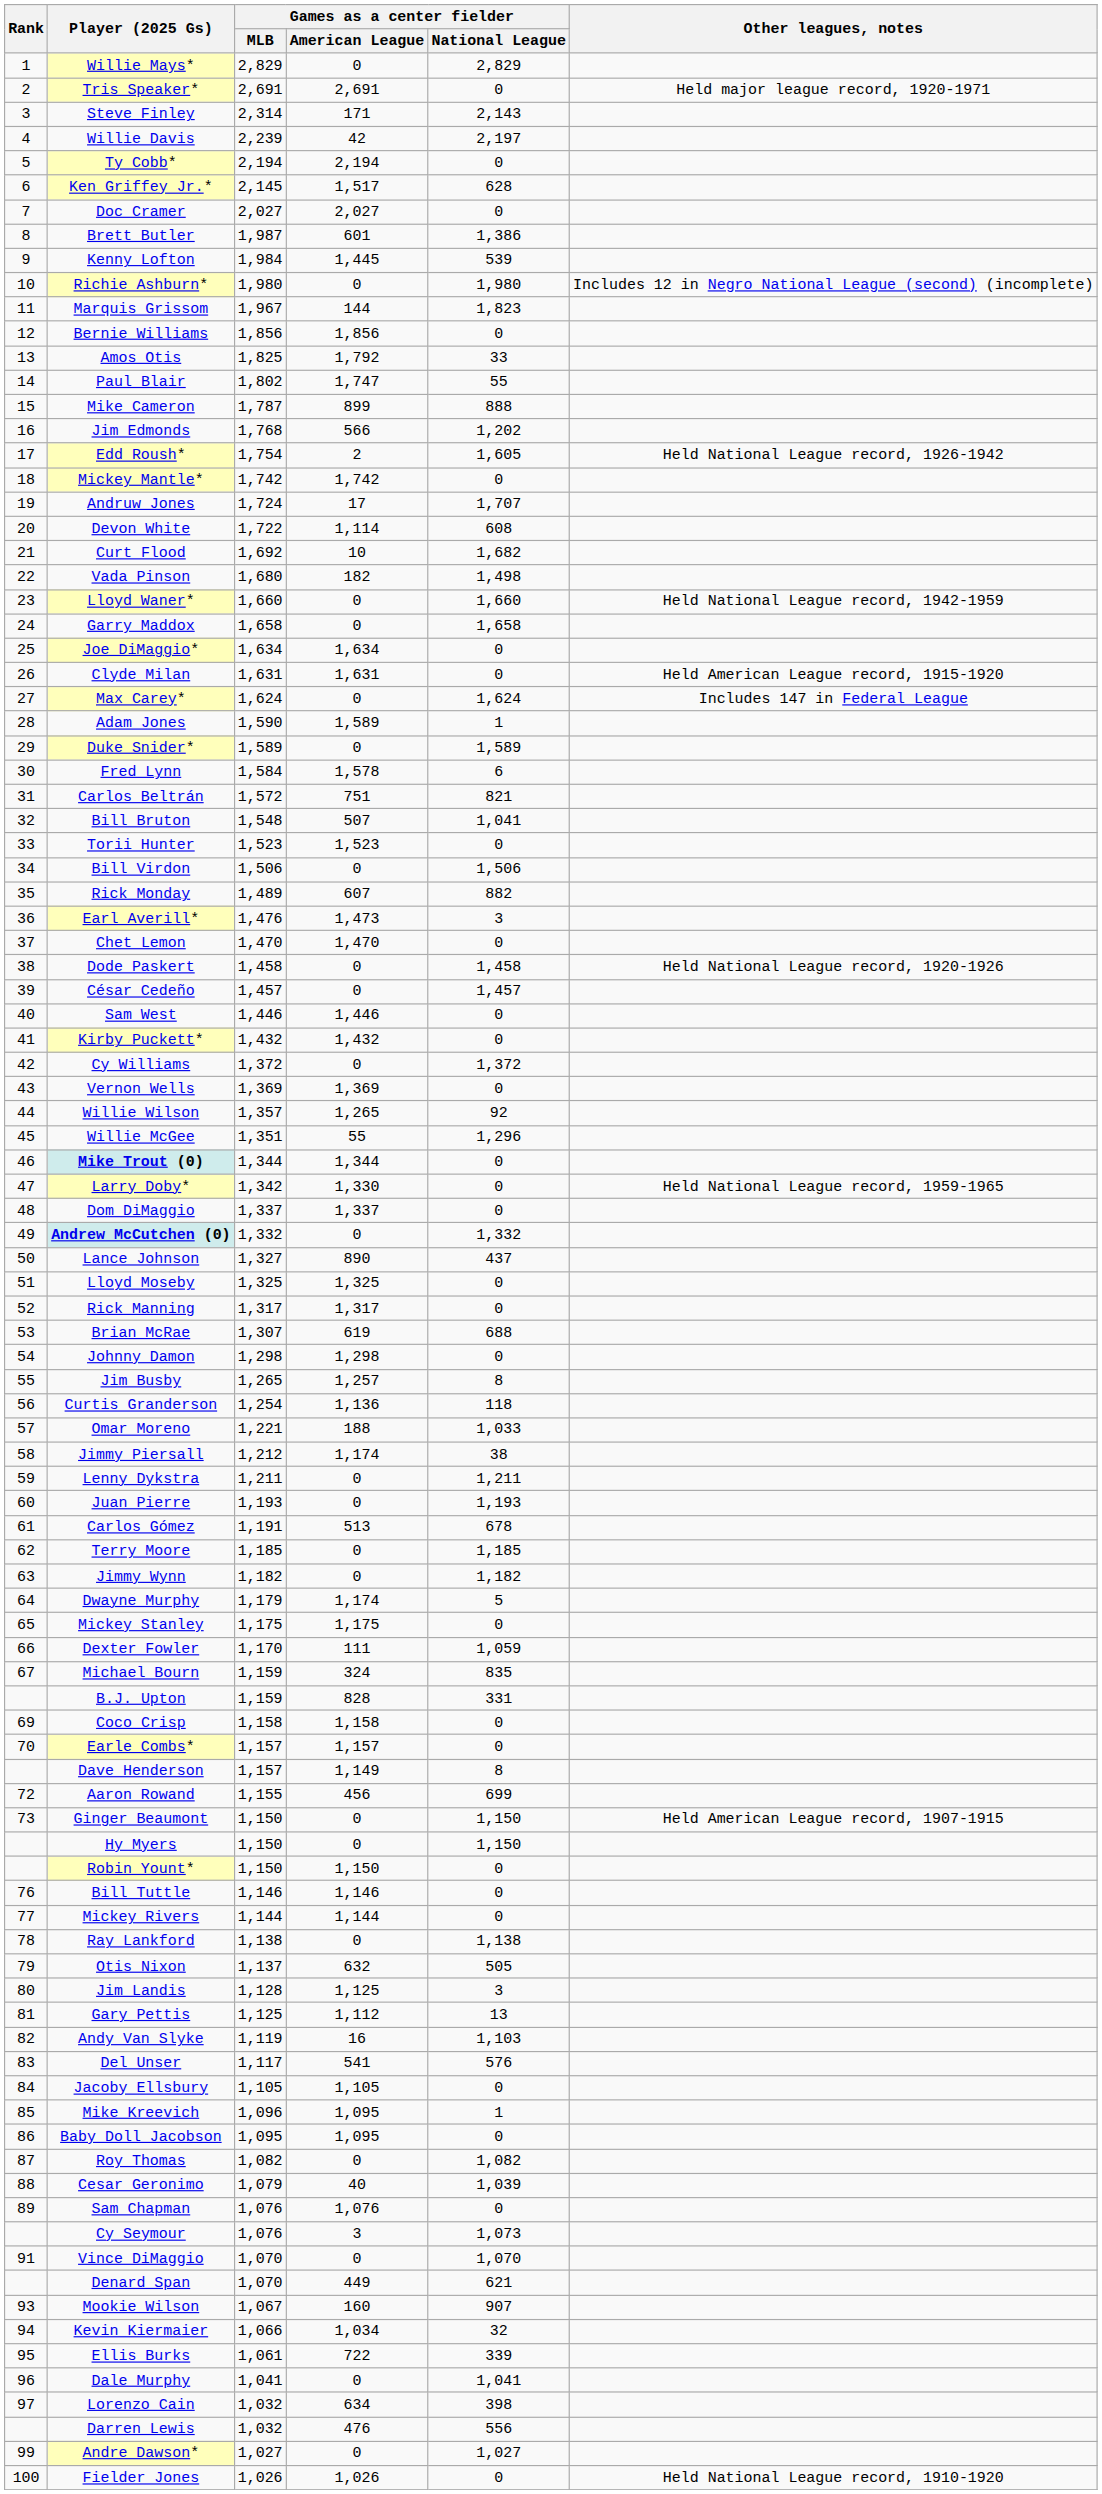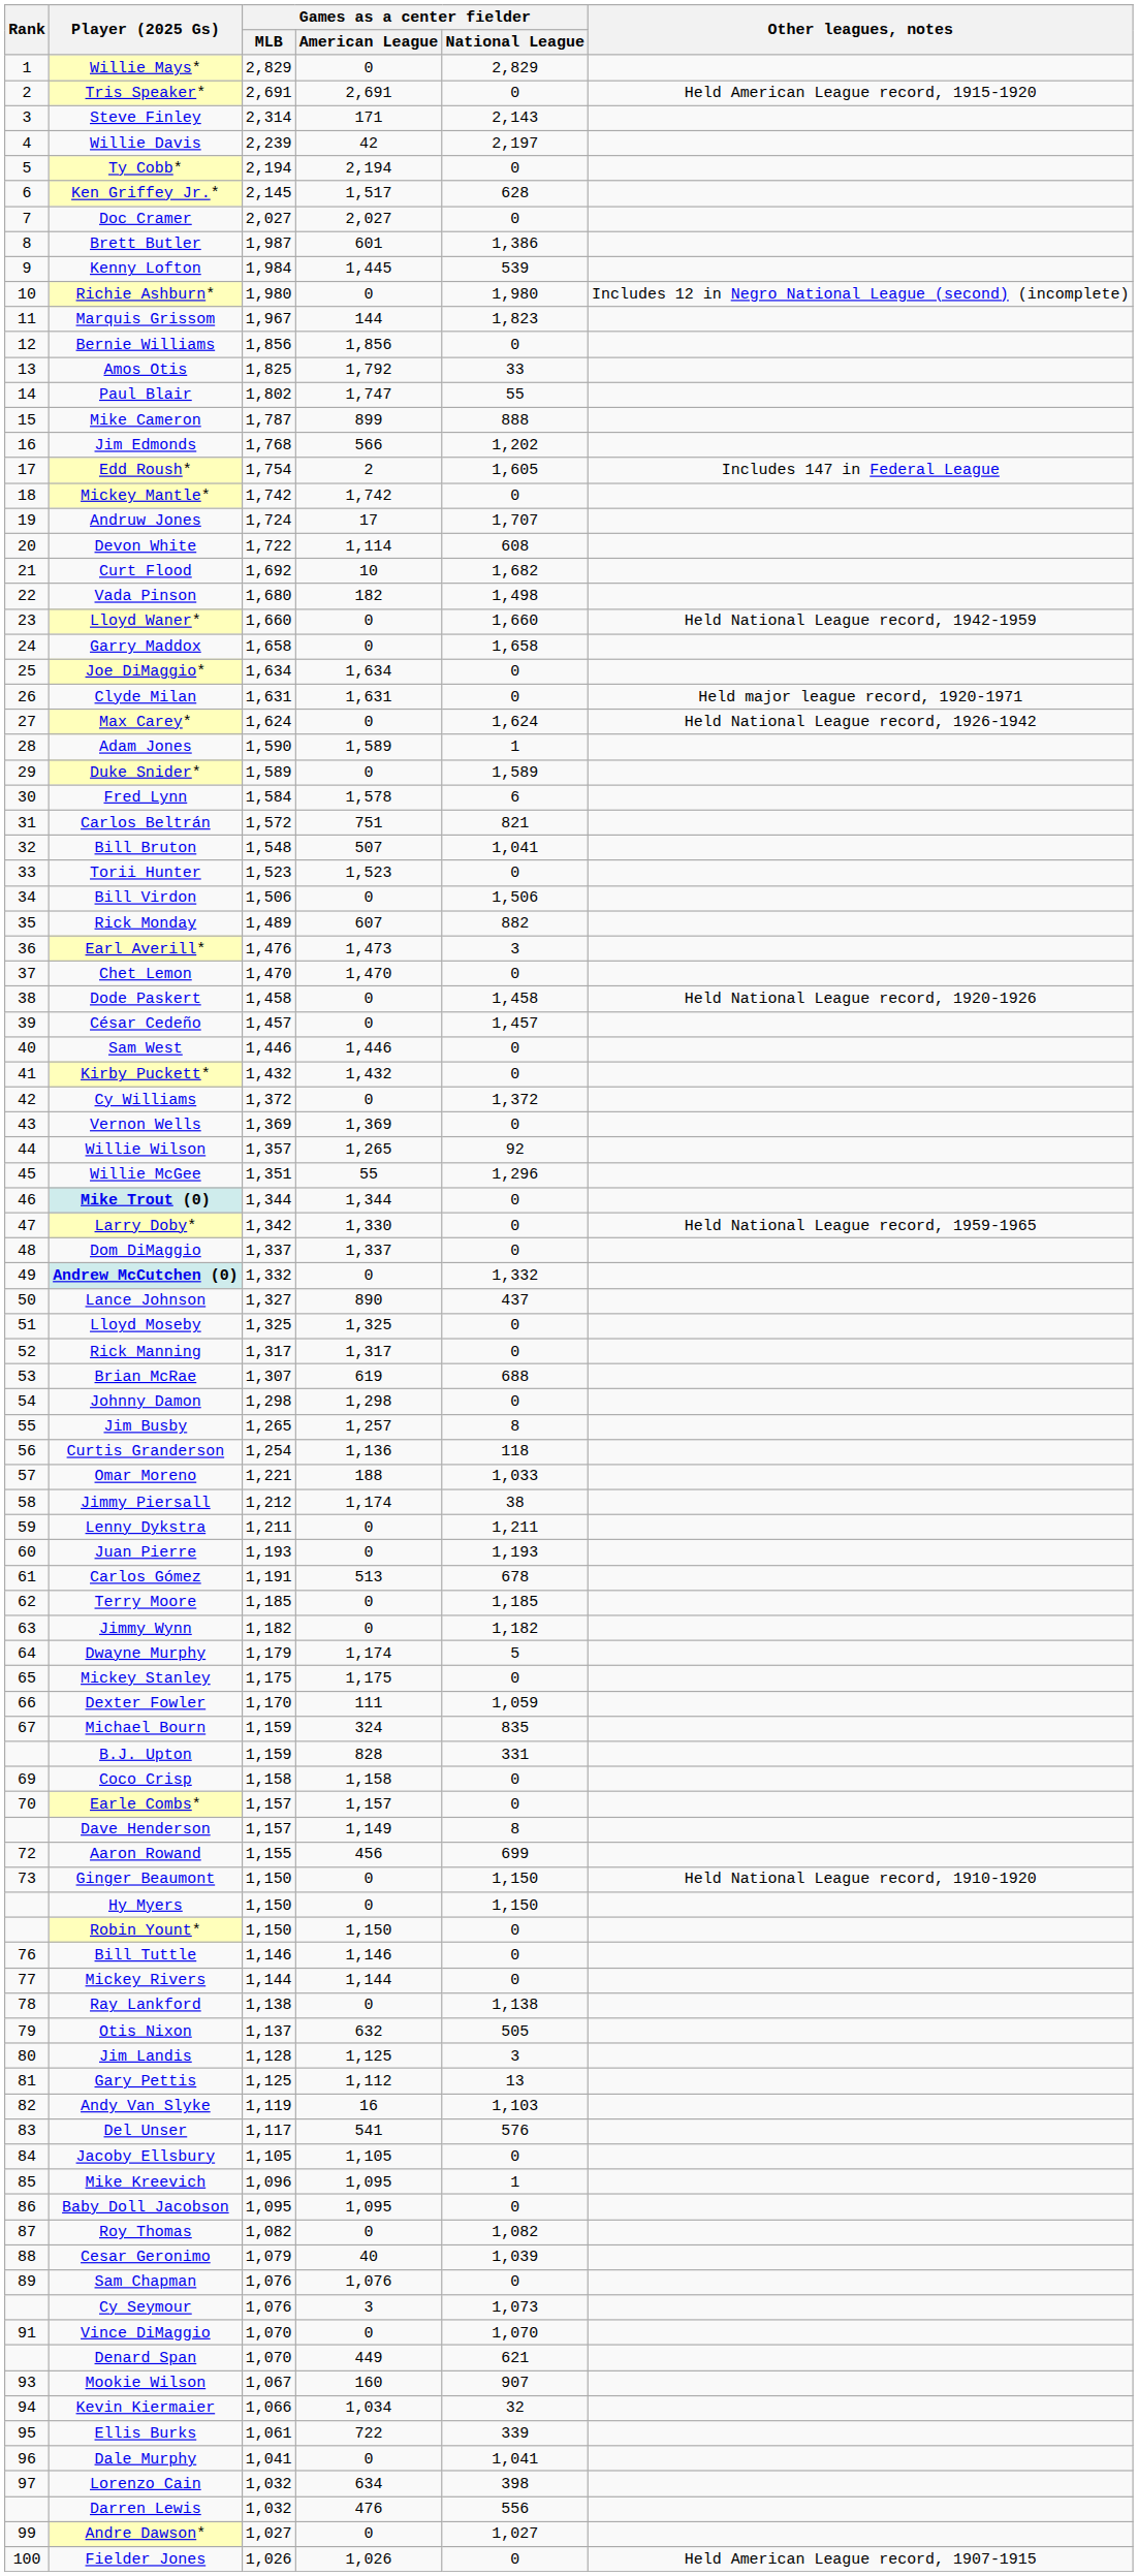Tris Speaker* | Other leagues, notes: Held major league record, 1920-1971 -> Held American League record, 1915-1920
Edd Roush* | Other leagues, notes: Held National League record, 1926-1942 -> Includes 147 in Federal League
Clyde Milan | Other leagues, notes: Held American League record, 1915-1920 -> Held major league record, 1920-1971
Max Carey* | Other leagues, notes: Includes 147 in Federal League -> Held National League record, 1926-1942
Ginger Beaumont | Other leagues, notes: Held American League record, 1907-1915 -> Held National League record, 1910-1920
Fielder Jones | Other leagues, notes: Held National League record, 1910-1920 -> Held American League record, 1907-1915
